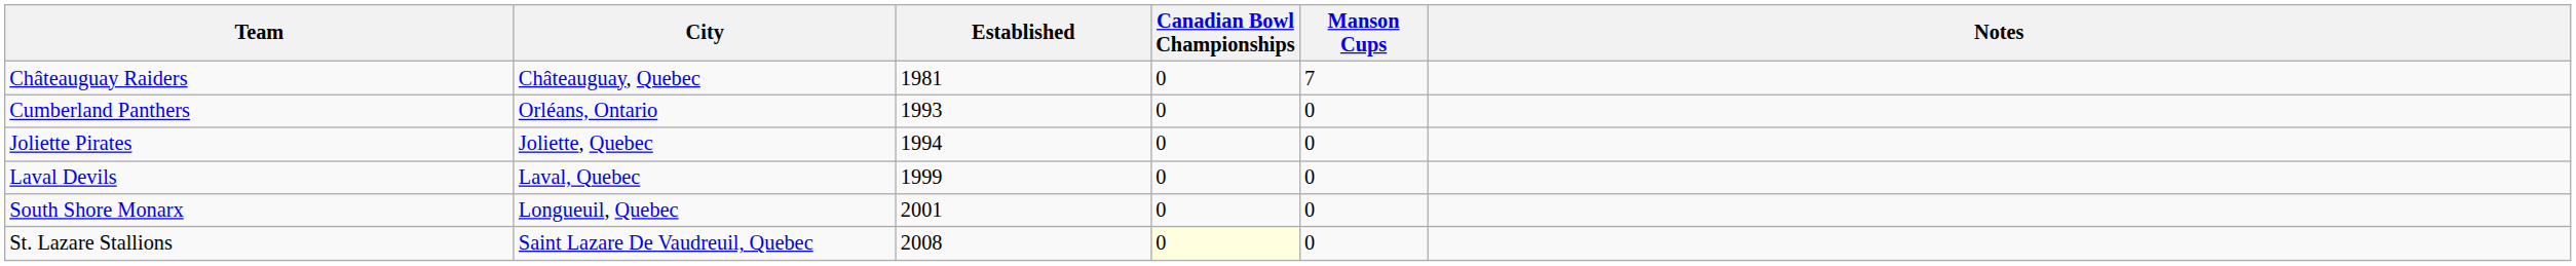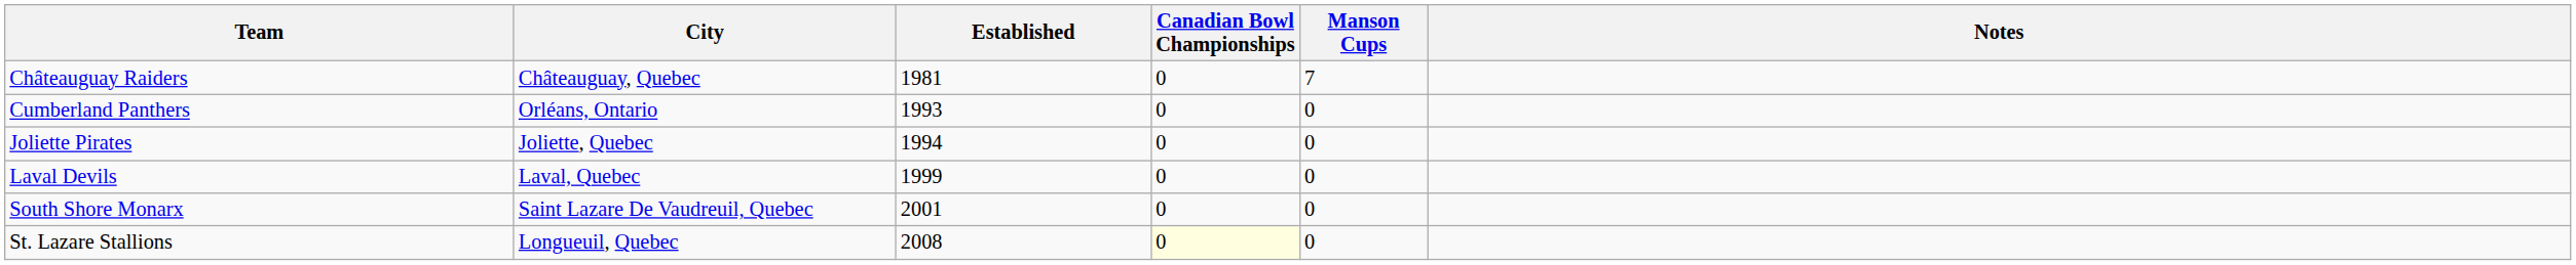South Shore Monarx | City: Longueuil, Quebec -> Saint Lazare De Vaudreuil, Quebec
St. Lazare Stallions | City: Saint Lazare De Vaudreuil, Quebec -> Longueuil, Quebec
